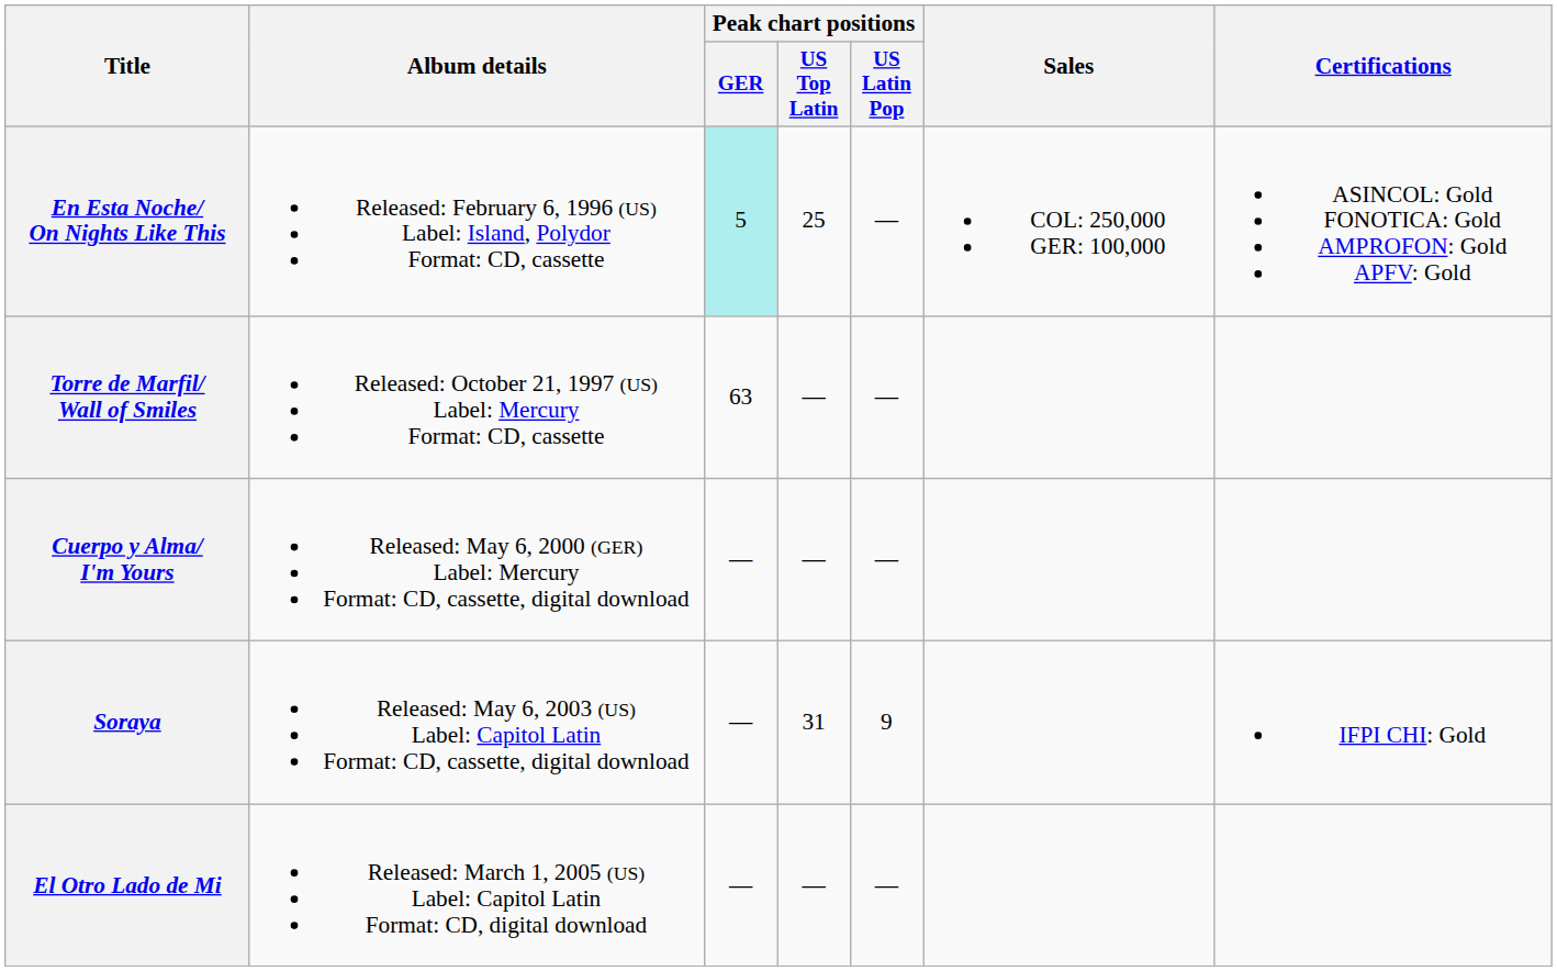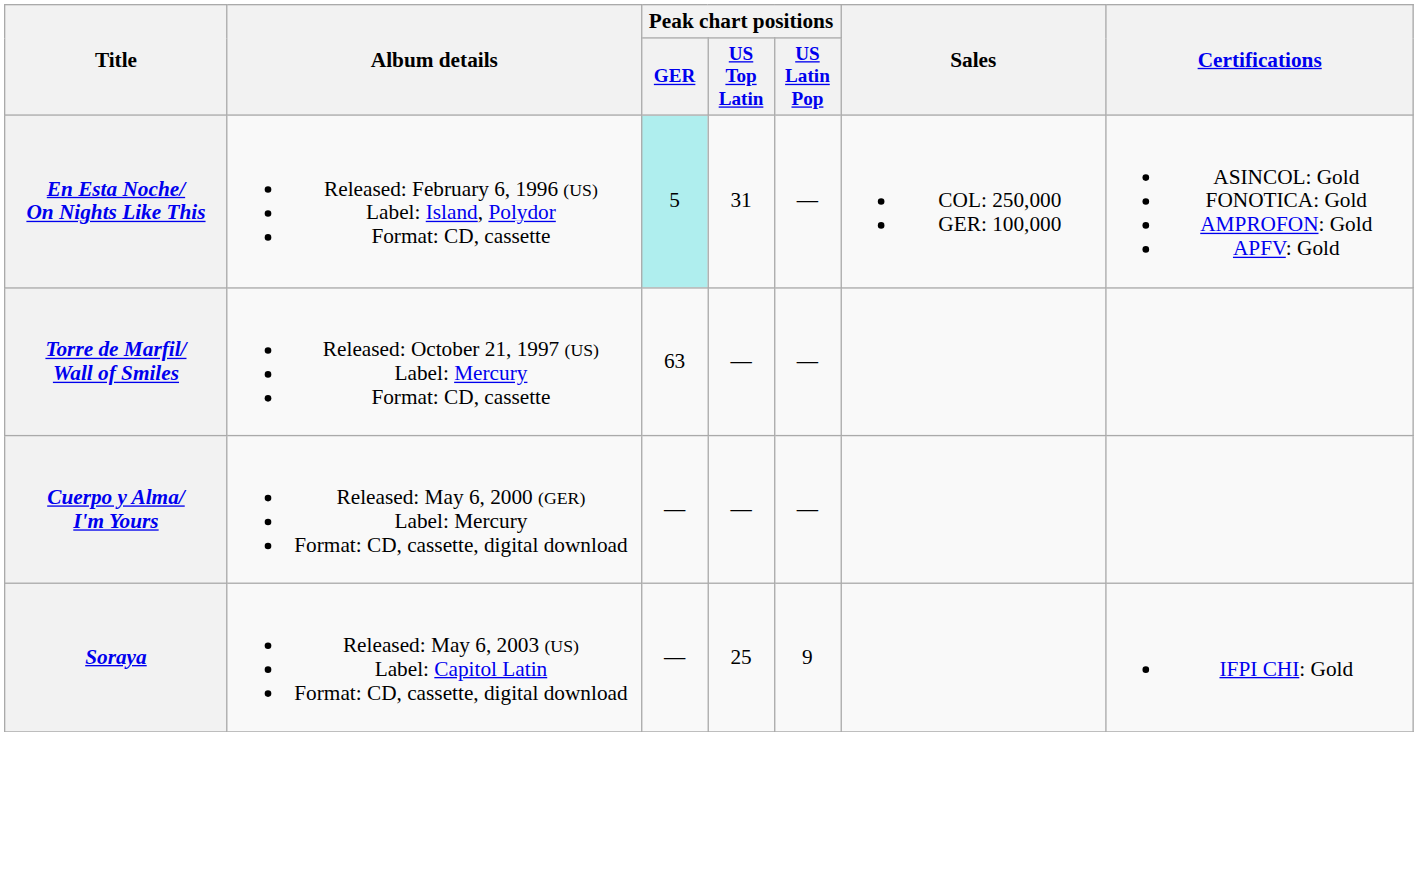En Esta Noche/ On Nights Like This | Peak chart positions / US Top Latin: 25 -> 31
Soraya | Peak chart positions / US Top Latin: 31 -> 25
- row: El Otro Lado de Mi | Released: March 1, 2005 (US) Label: Capitol Latin Format: CD, digital download | — | — | —
